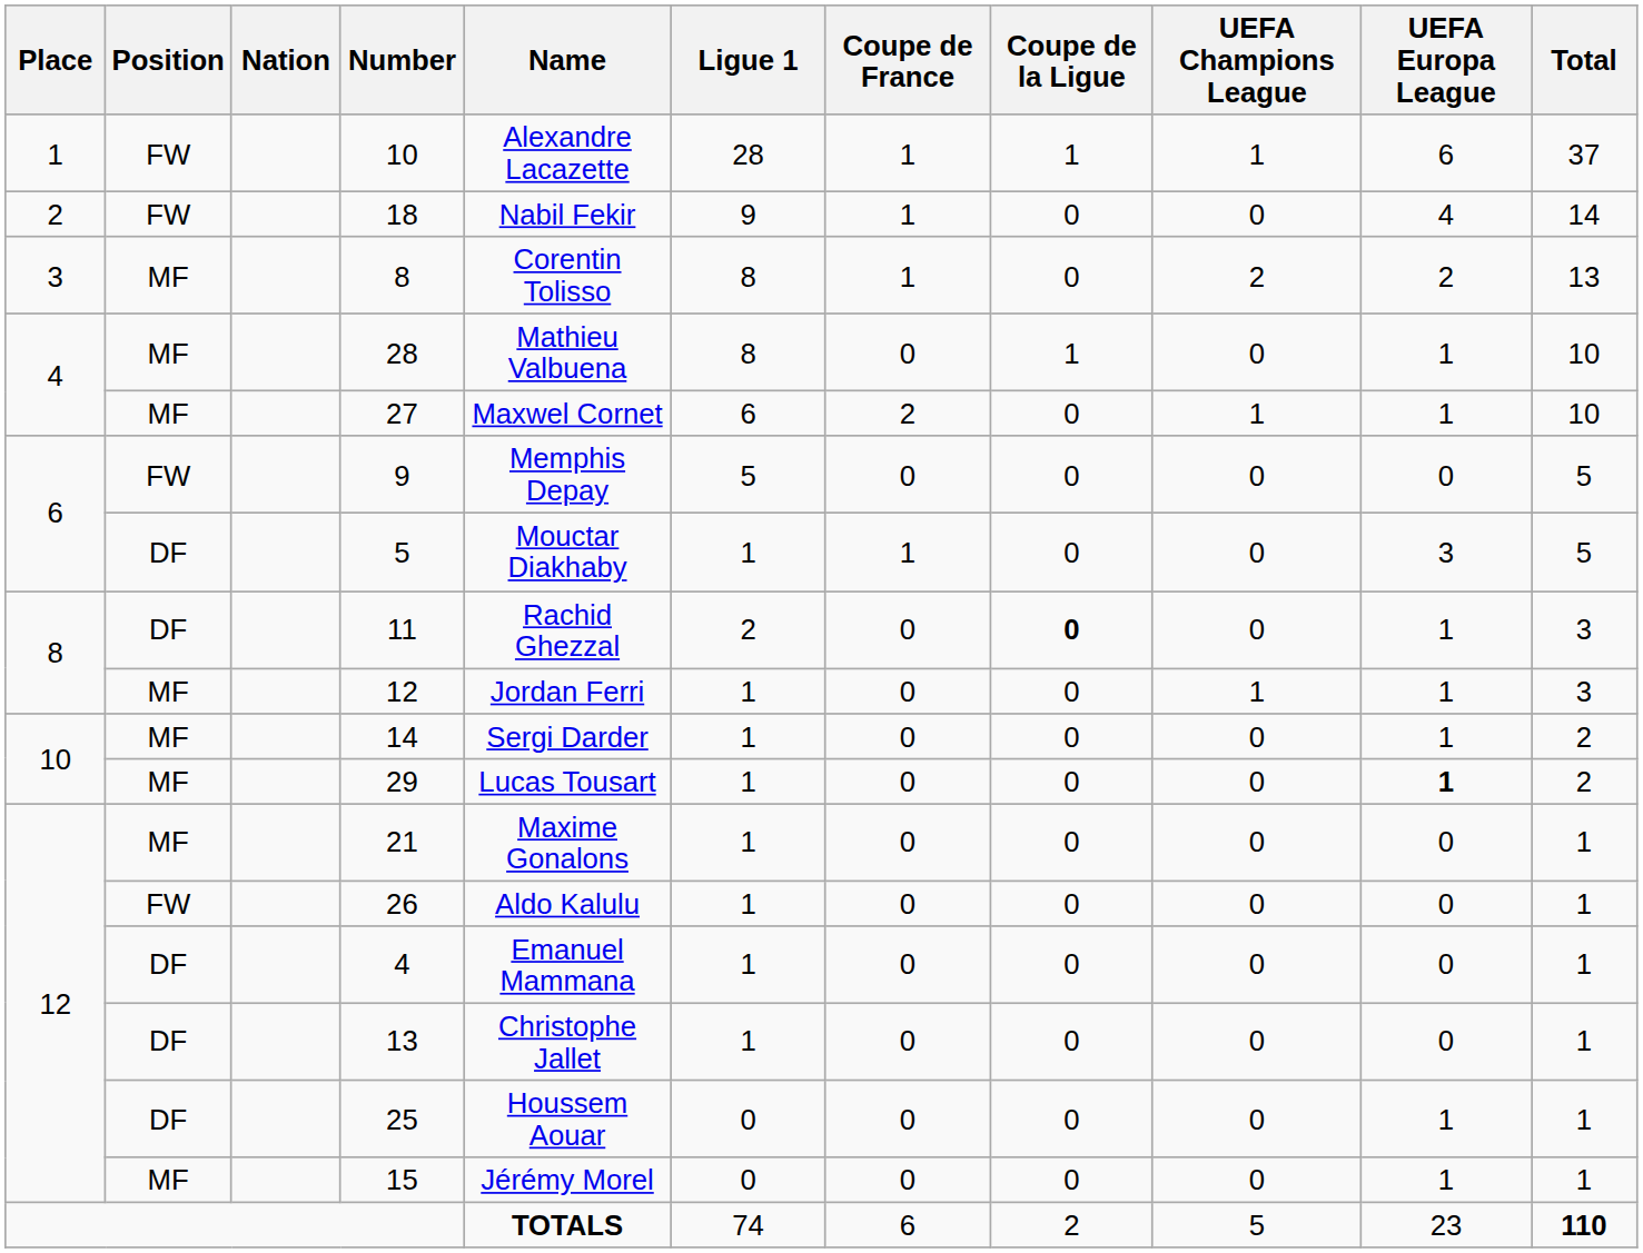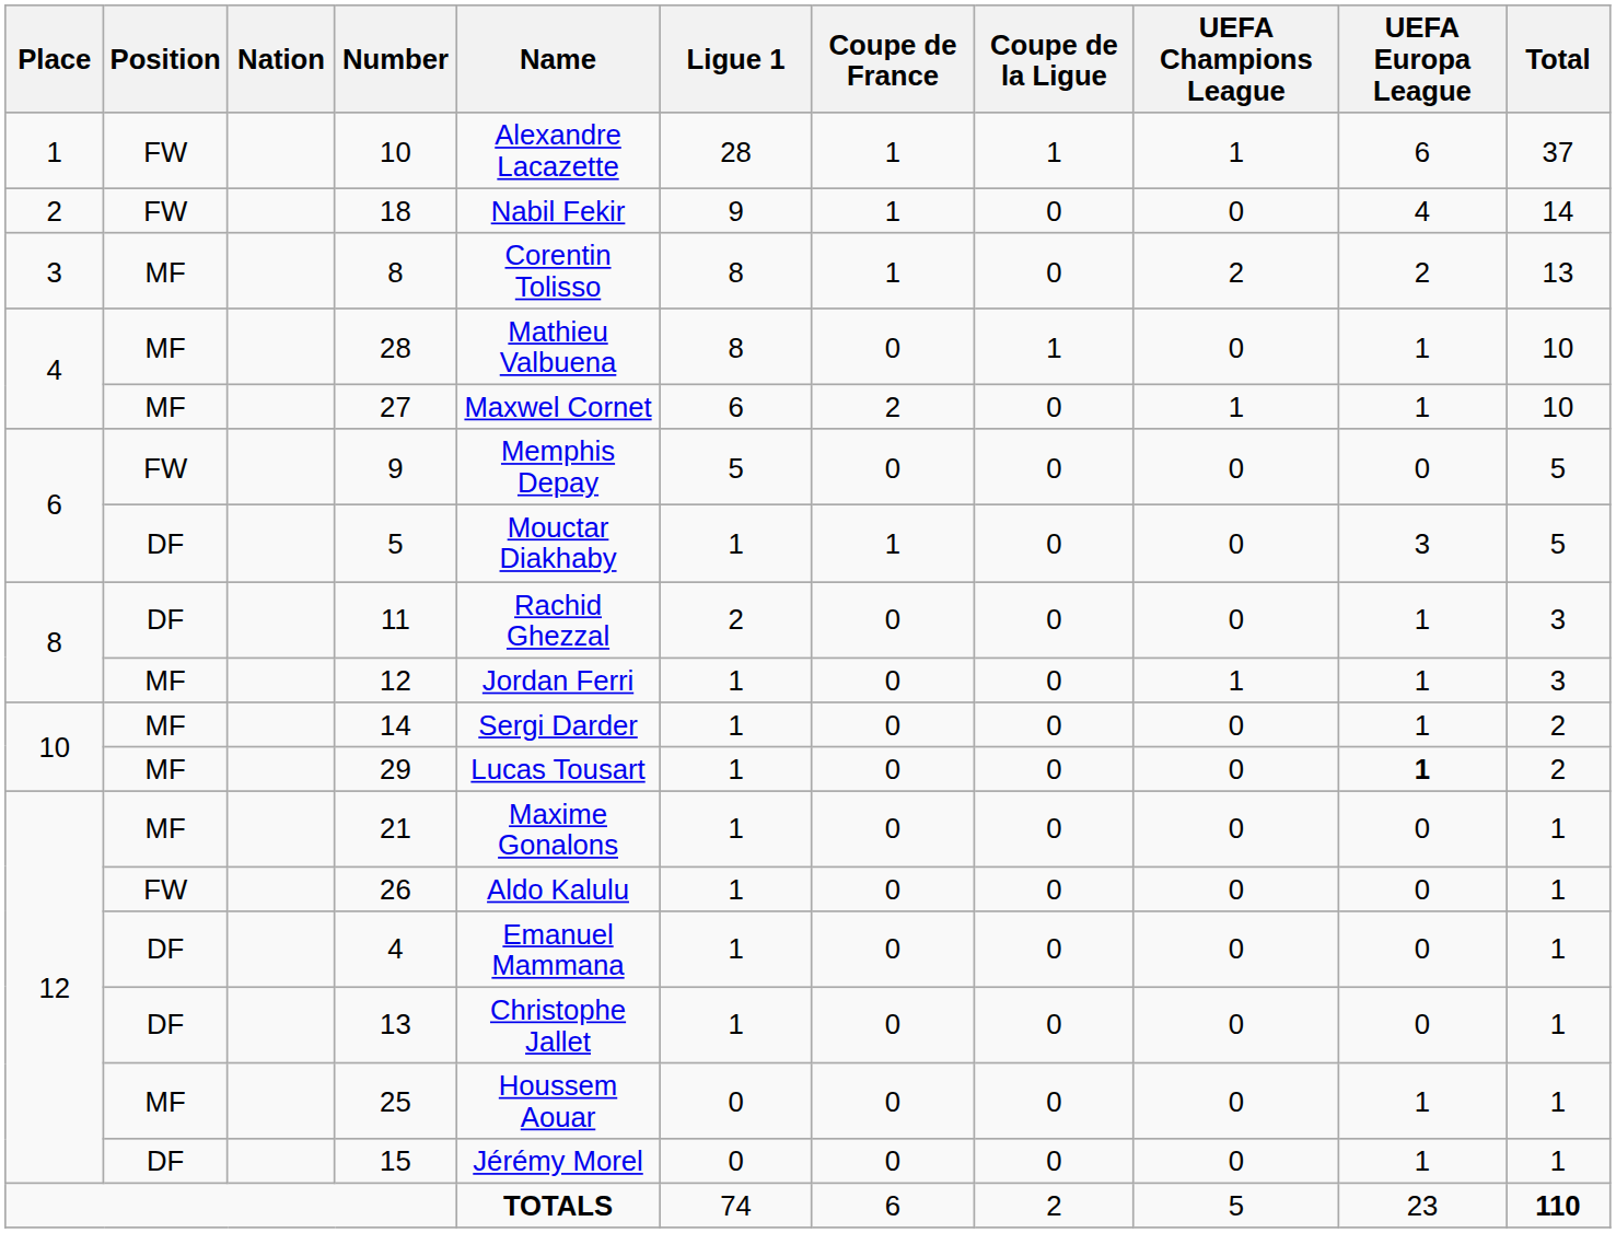11 | Coupe de la Ligue: bold -> normal
25 | Position: DF -> MF
15 | Position: MF -> DF
